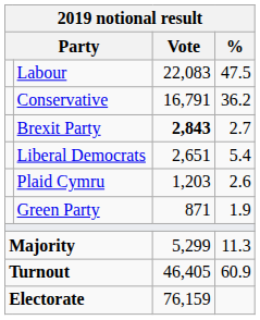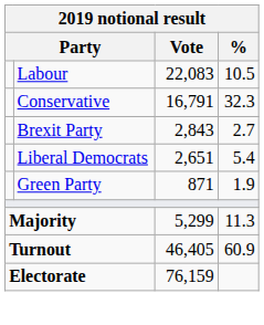Labour | %: 47.5 -> 10.5
Conservative | %: 36.2 -> 32.3
Brexit Party | Vote: bold -> normal
- row: Plaid Cymru | 1,203 | 2.6
